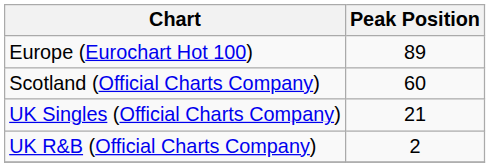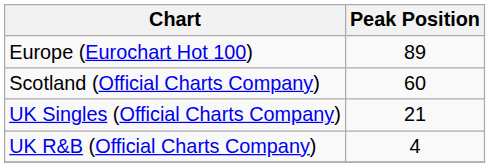UK R&B (Official Charts Company) | Peak Position: 2 -> 4
